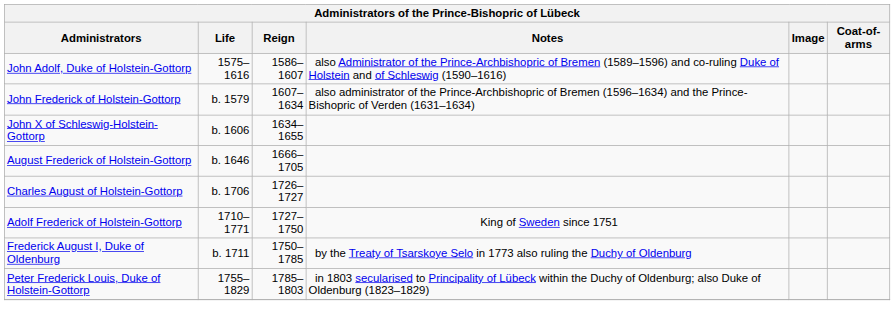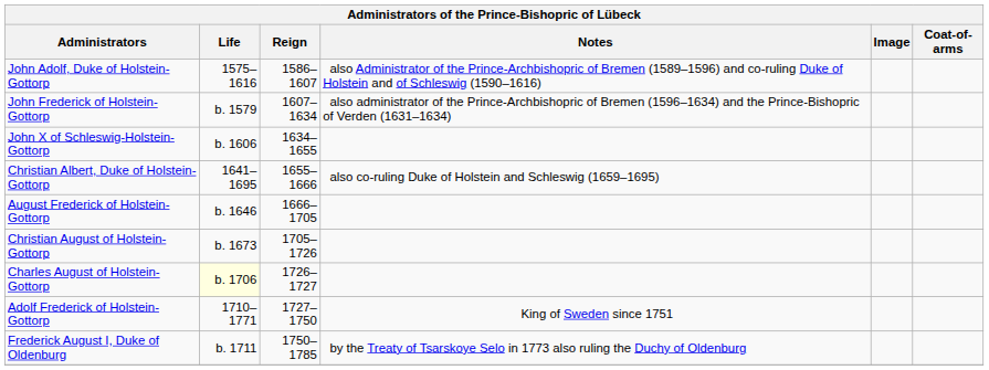+ row: Christian Albert, Duke of Holstein-Gottorp | 1641–1695 | 1655–1666 | also co-ruling Duke of Holstein and Schleswig (1659–1695)
+ row: Christian August of Holstein-Gottorp | b. 1673 | 1705–1726
Charles August of Holstein-Gottorp | Life: no background -> lightyellow background
- row: Peter Frederick Louis, Duke of Holstein-Gottorp | 1755–1829 | 1785–1803 | in 1803 secularised to Principality of Lübeck within the Duchy of Oldenburg; also Duke of Oldenburg (1823–1829)
